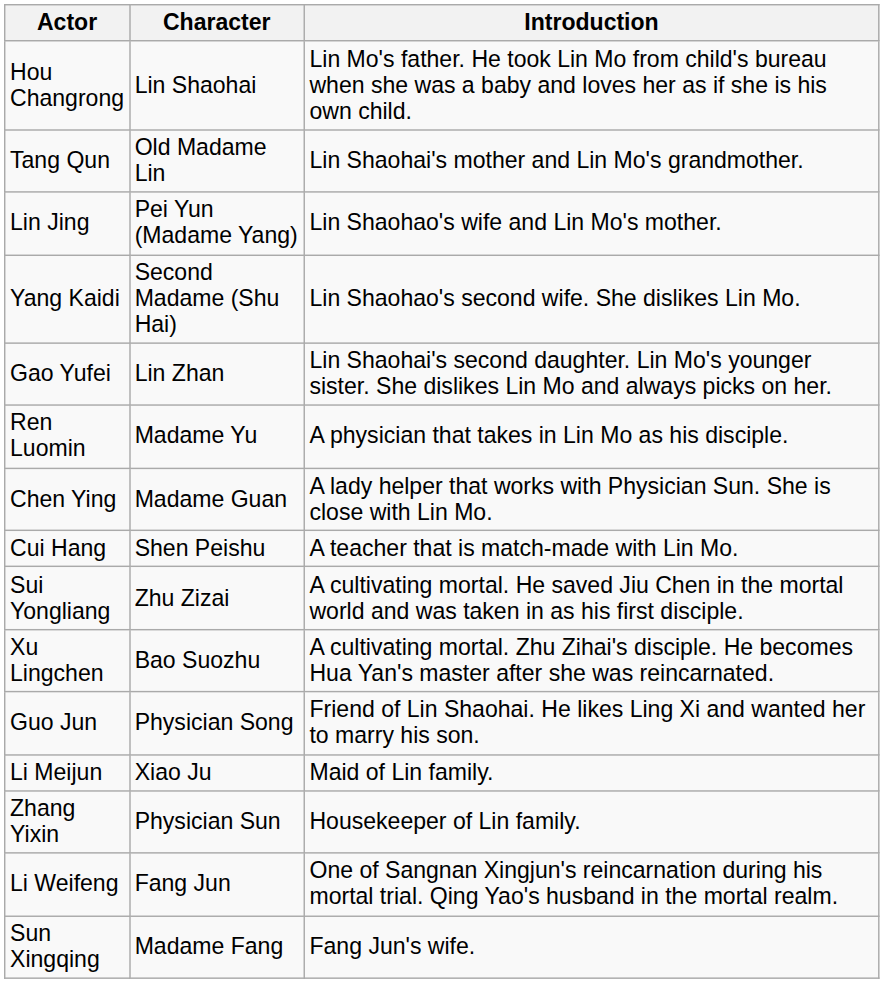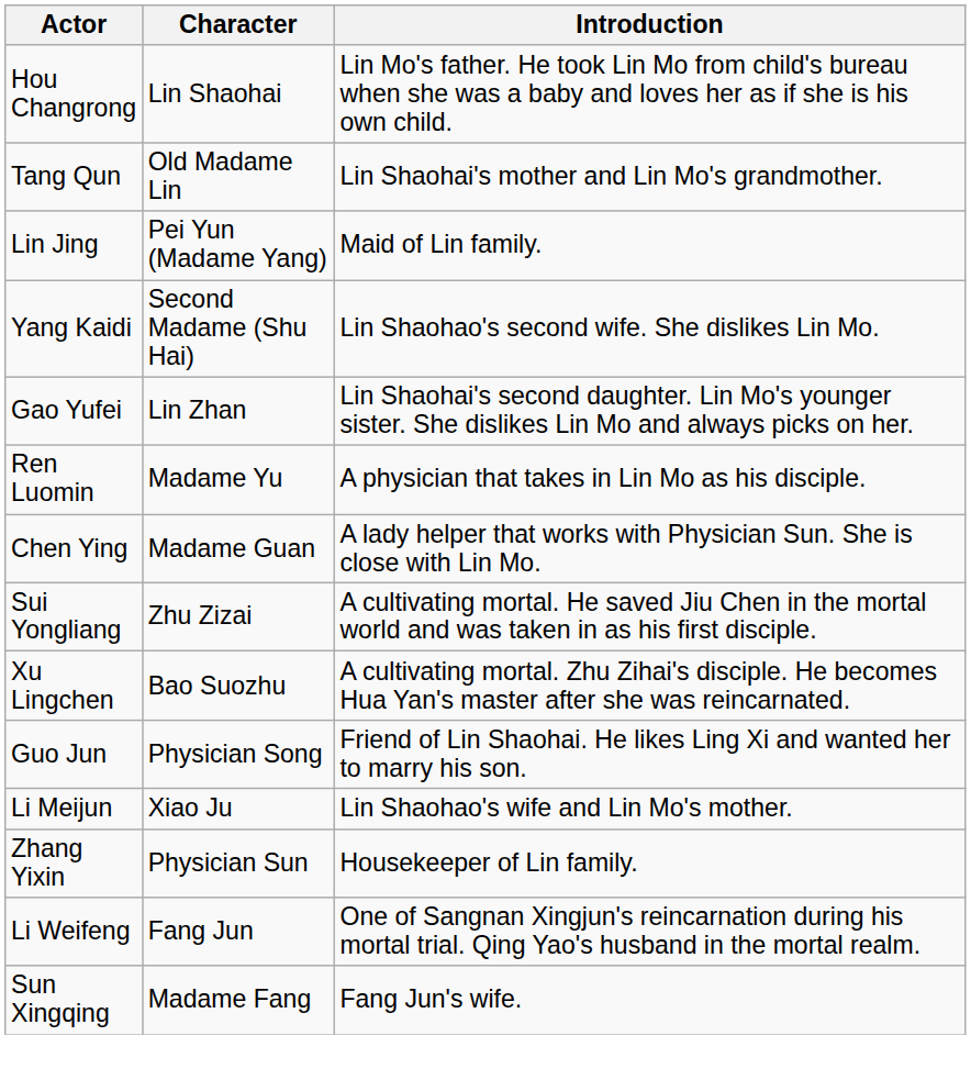Lin Jing | Introduction: Lin Shaohao's wife and Lin Mo's mother. -> Maid of Lin family.
- row: Cui Hang | Shen Peishu | A teacher that is match-made with Lin Mo.
Li Meijun | Introduction: Maid of Lin family. -> Lin Shaohao's wife and Lin Mo's mother.
